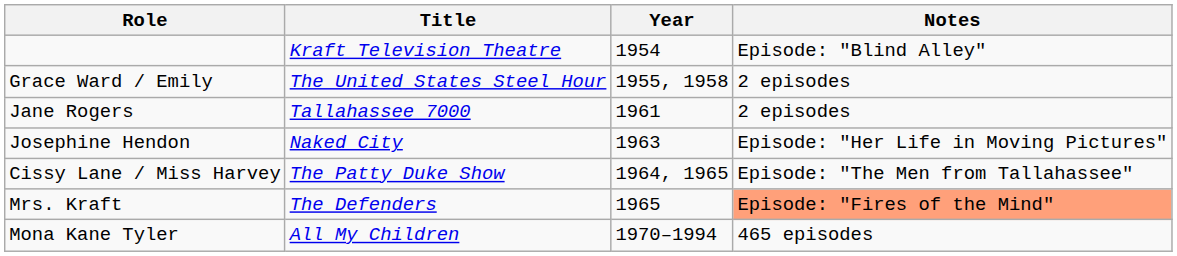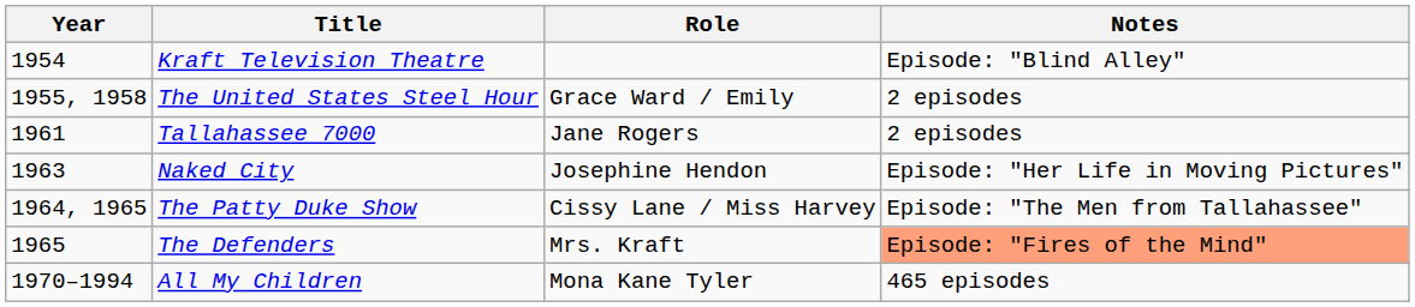columns swapped: Year <-> Role
